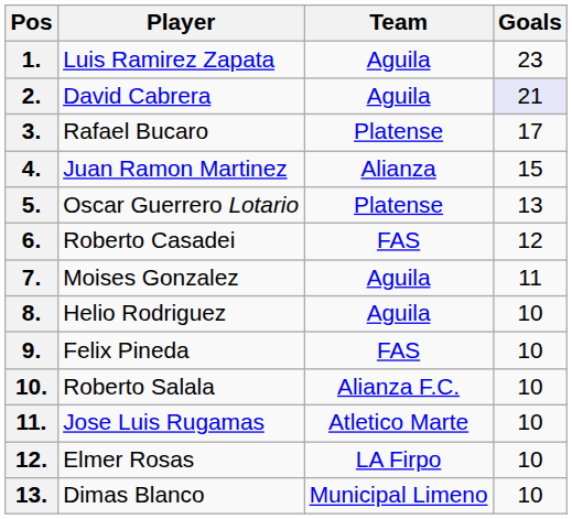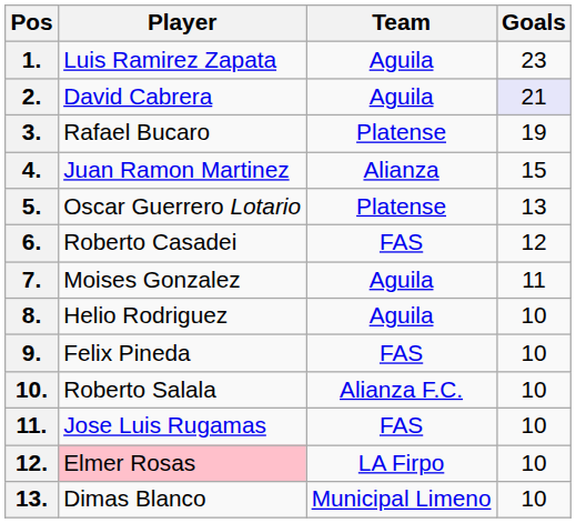3. | Goals: 17 -> 19
11. | Team: Atletico Marte -> FAS
12. | Player: no background -> pink background
